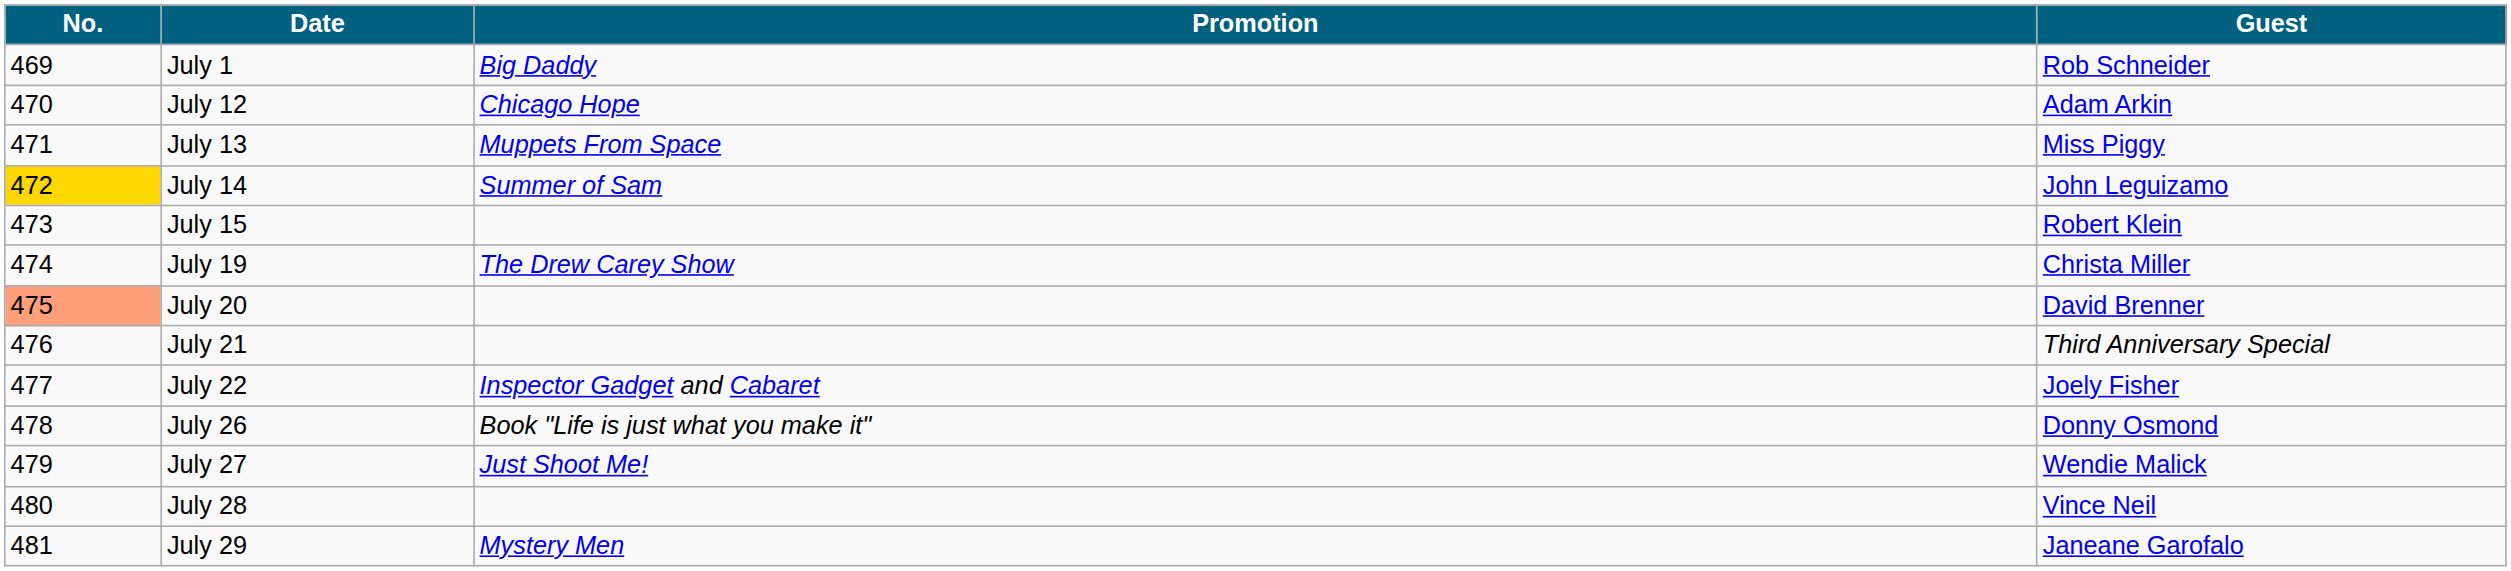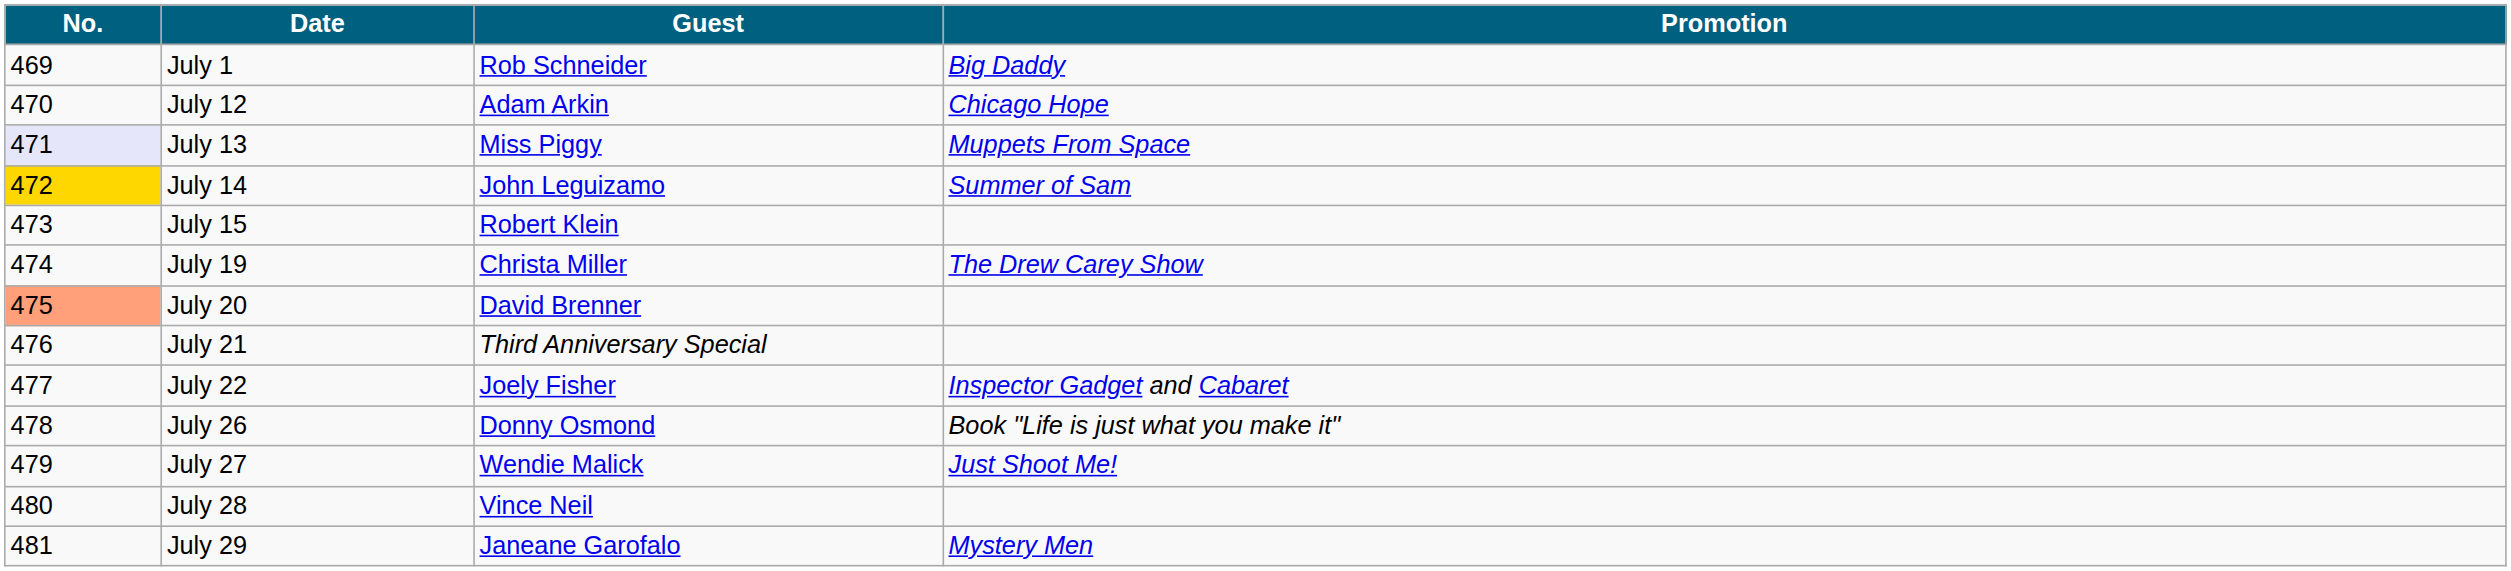columns swapped: Guest <-> Promotion
July 13 | No.: no background -> lavender background
